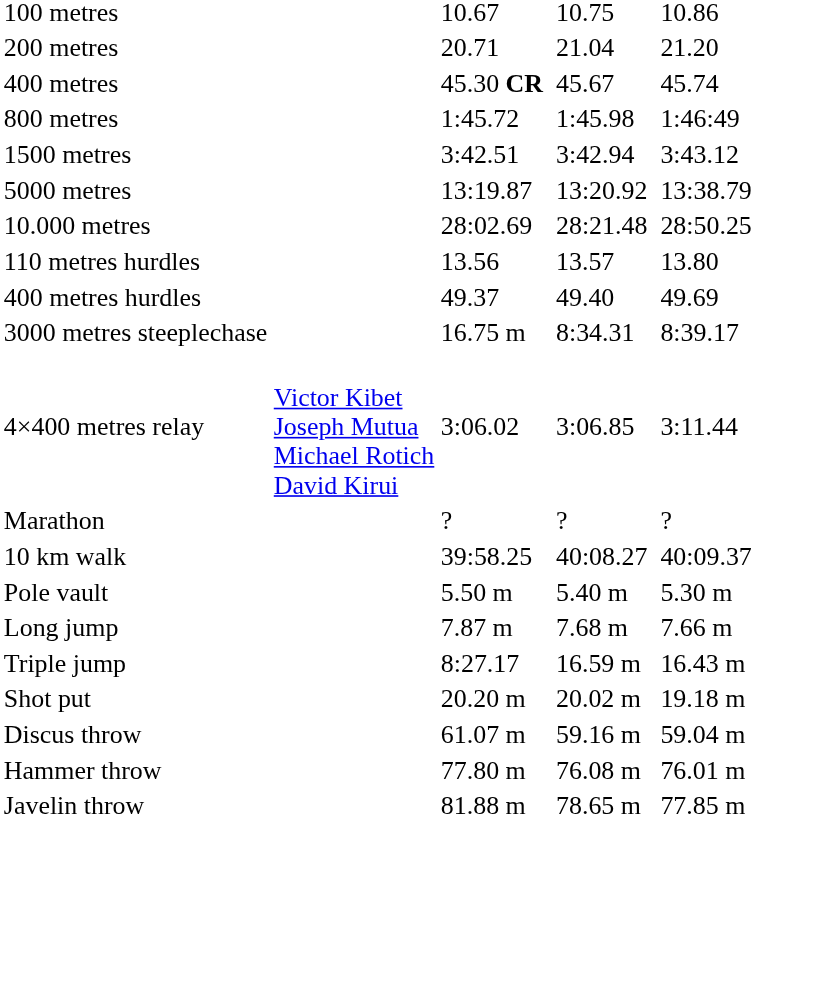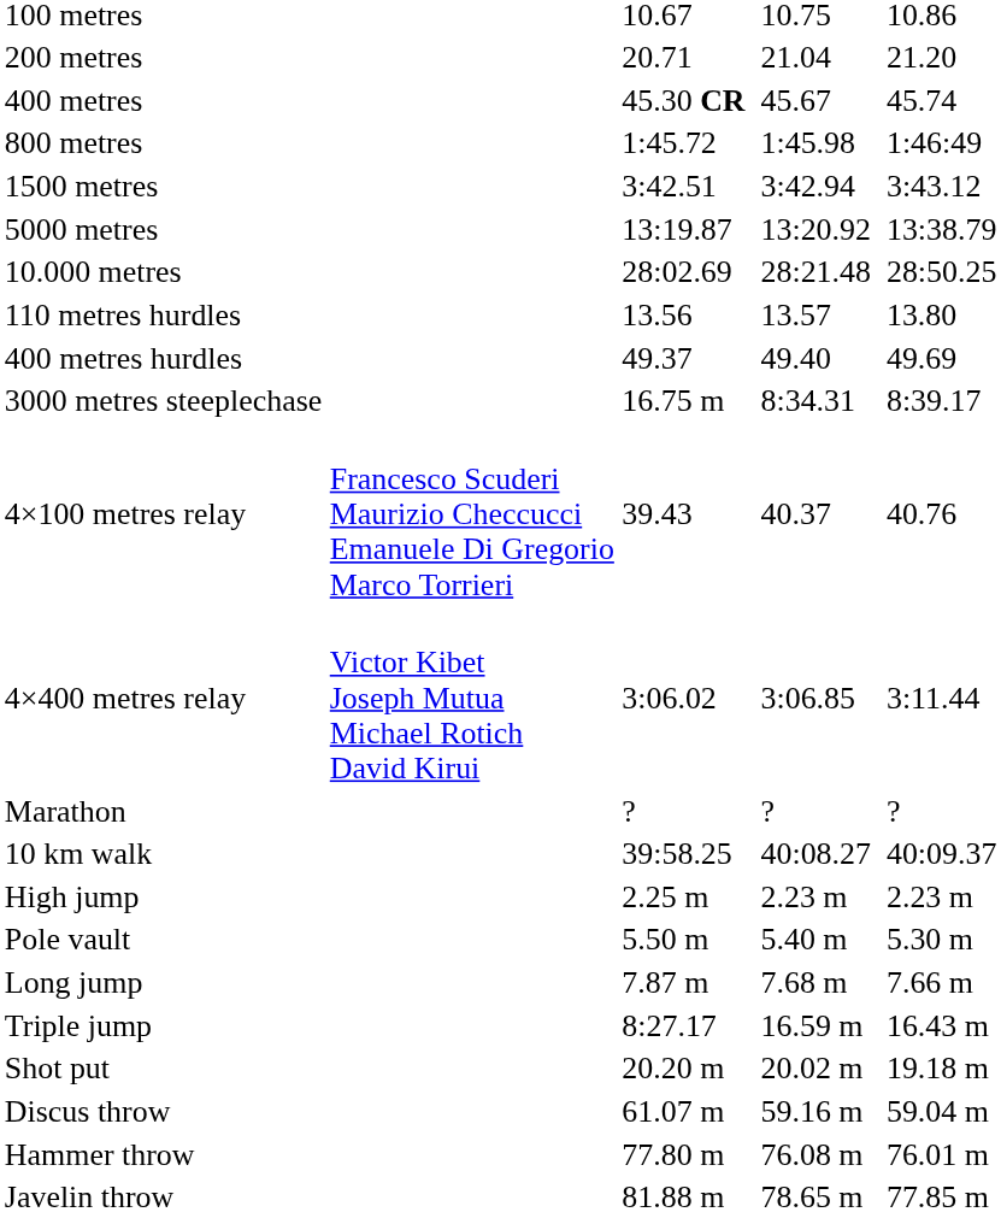+ row: 4×100 metres relay | Francesco Scuderi Maurizio Checcucci Emanuele Di Gregorio Marco Torrieri | 39.43 | 40.37 | 40.76
+ row: High jump | 2.25 m | 2.23 m | 2.23 m
